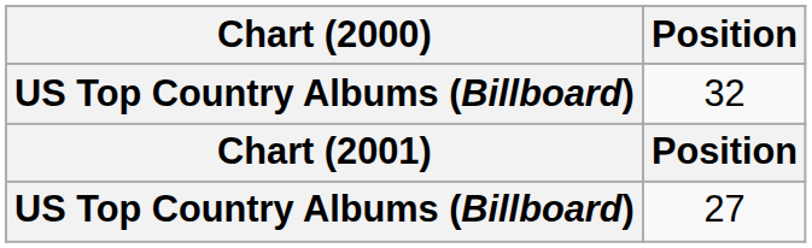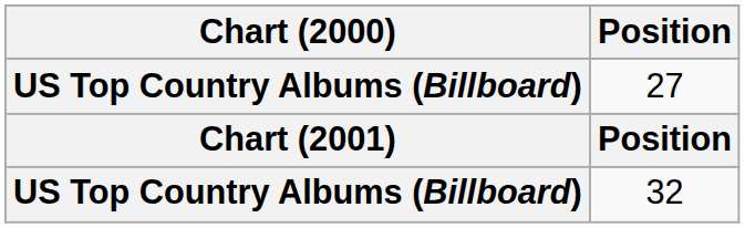rows swapped: 32 <-> 27
